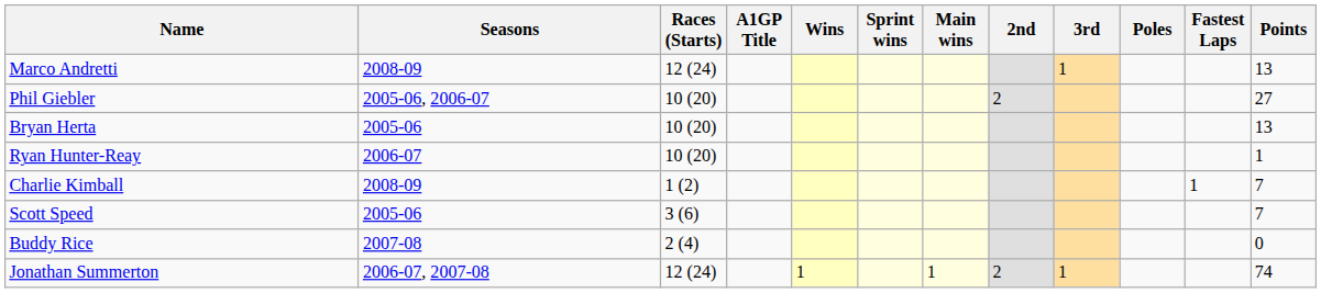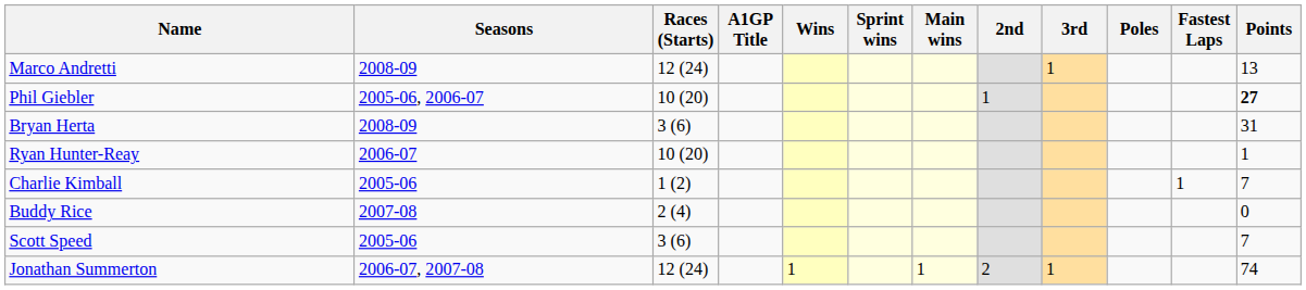Phil Giebler | 2nd: 2 -> 1
Phil Giebler | Points: normal -> bold
Bryan Herta | Seasons: 2005-06 -> 2008-09
Bryan Herta | Races (Starts): 10 (20) -> 3 (6)
Bryan Herta | Points: 13 -> 31
Charlie Kimball | Seasons: 2008-09 -> 2005-06
rows swapped: Buddy Rice <-> Scott Speed
